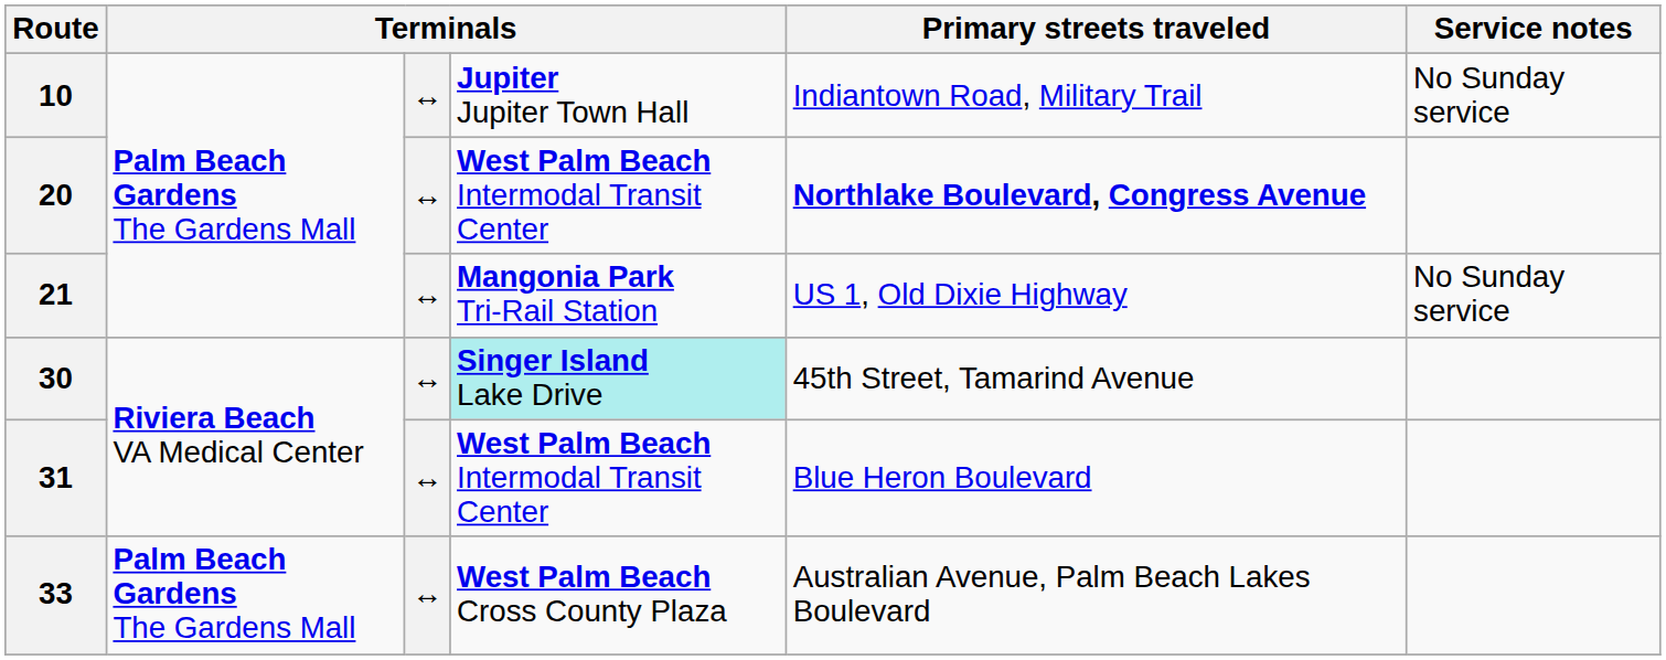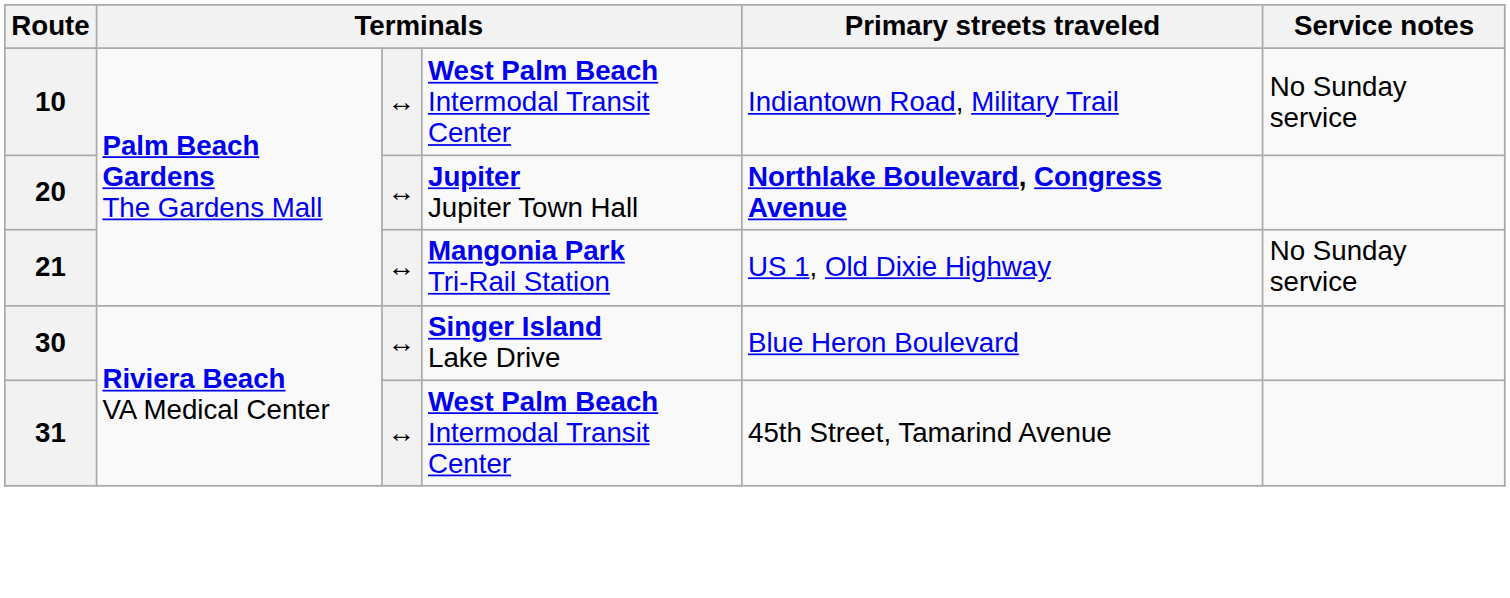10 | column 4: Jupiter Jupiter Town Hall -> West Palm Beach Intermodal Transit Center
20 | column 4: West Palm Beach Intermodal Transit Center -> Jupiter Jupiter Town Hall
30 | column 4: paleturquoise background -> no background
30 | Primary streets traveled: 45th Street, Tamarind Avenue -> Blue Heron Boulevard
31 | Primary streets traveled: Blue Heron Boulevard -> 45th Street, Tamarind Avenue
- row: 33 | Palm Beach Gardens The Gardens Mall | ↔ | West Palm Beach Cross County Plaza | Australian Avenue, Palm Beach Lakes Boulevard
